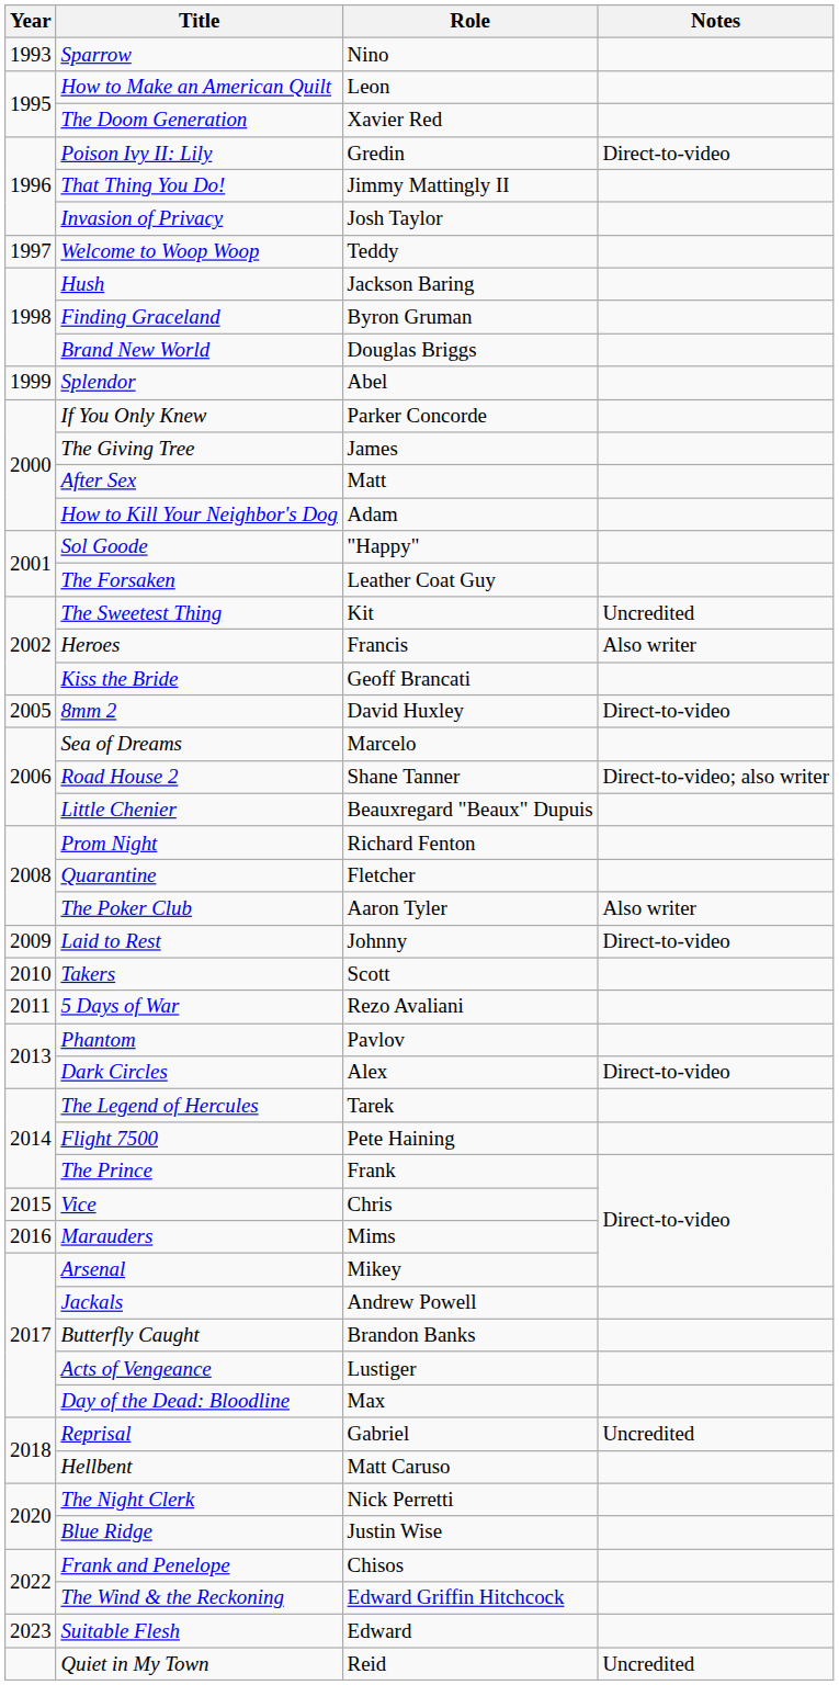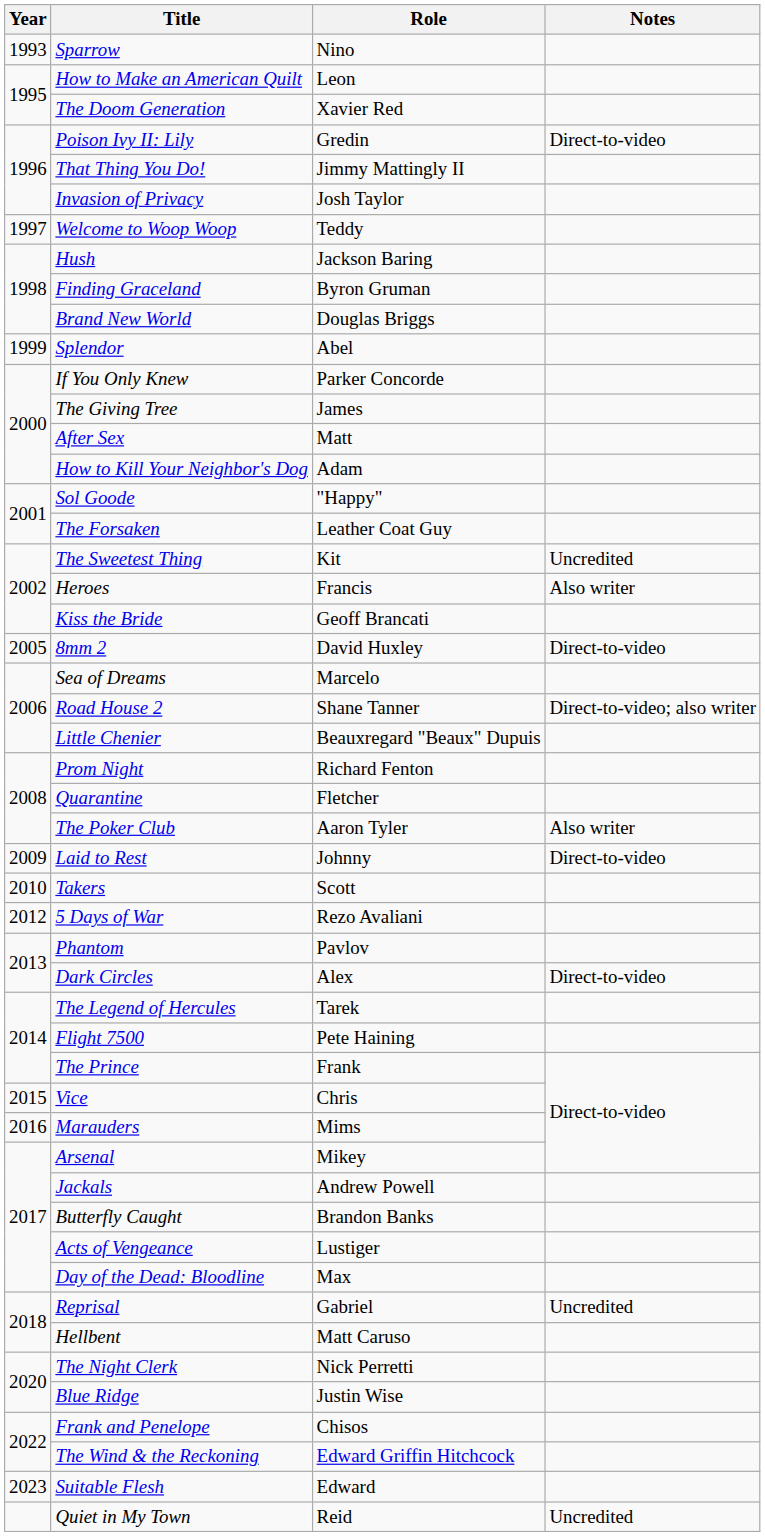5 Days of War | Year: 2011 -> 2012
